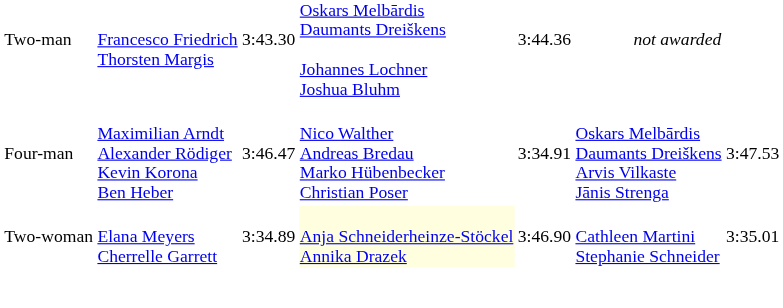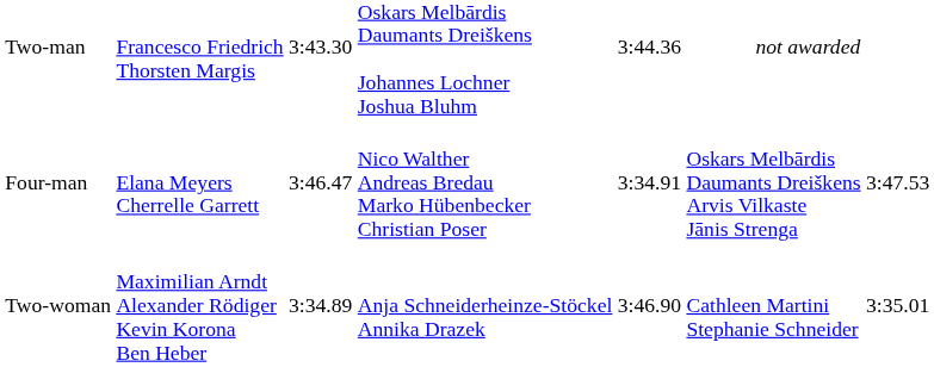Four-man | column 2: Maximilian Arndt Alexander Rödiger Kevin Korona Ben Heber -> Elana Meyers Cherrelle Garrett
Two-woman | column 2: Elana Meyers Cherrelle Garrett -> Maximilian Arndt Alexander Rödiger Kevin Korona Ben Heber
Two-woman | column 4: lightyellow background -> no background
